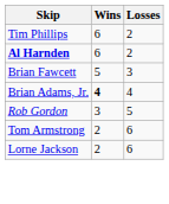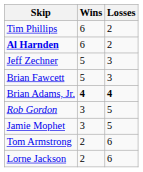+ row: Jeff Zechner | 5 | 3
Brian Adams, Jr. | Losses: normal -> bold
+ row: Jamie Mophet | 3 | 5
